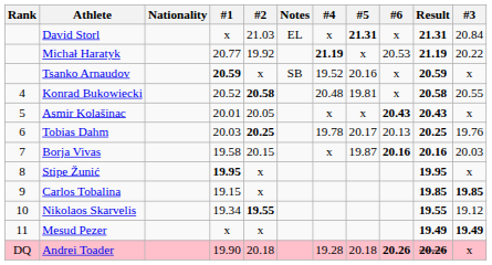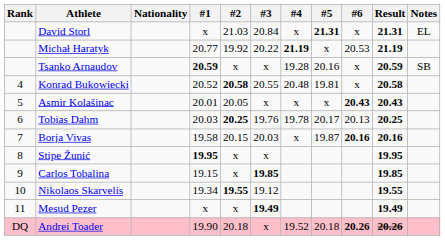columns swapped: #3 <-> Notes
Tsanko Arnaudov | #4: 19.52 -> 19.28
Andrei Toader | #4: 19.28 -> 19.52
